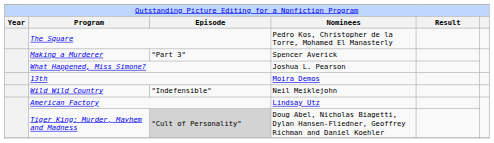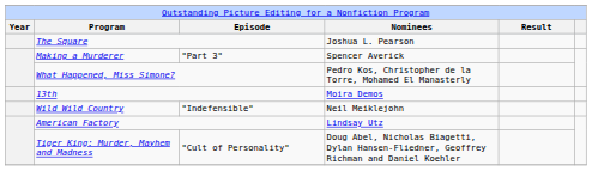The Square | column 4: Pedro Kos, Christopher de la Torre, Mohamed El Manasterly -> Joshua L. Pearson
What Happened, Miss Simone? | column 4: Joshua L. Pearson -> Pedro Kos, Christopher de la Torre, Mohamed El Manasterly
Tiger King: Murder, Mayhem and Madness | column 3: lightgrey background -> no background
